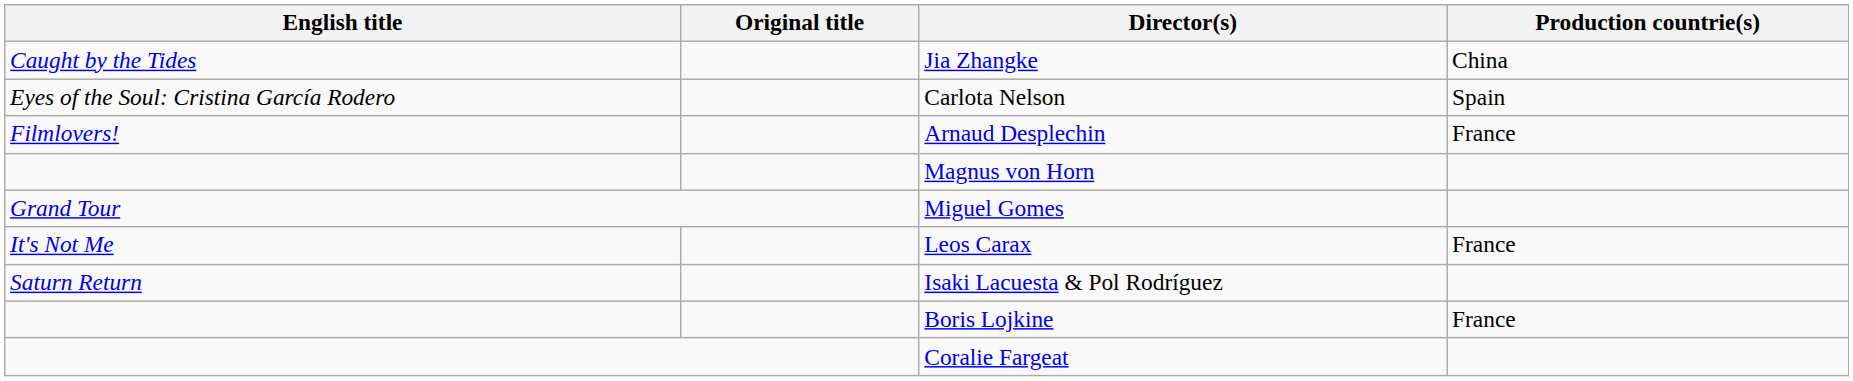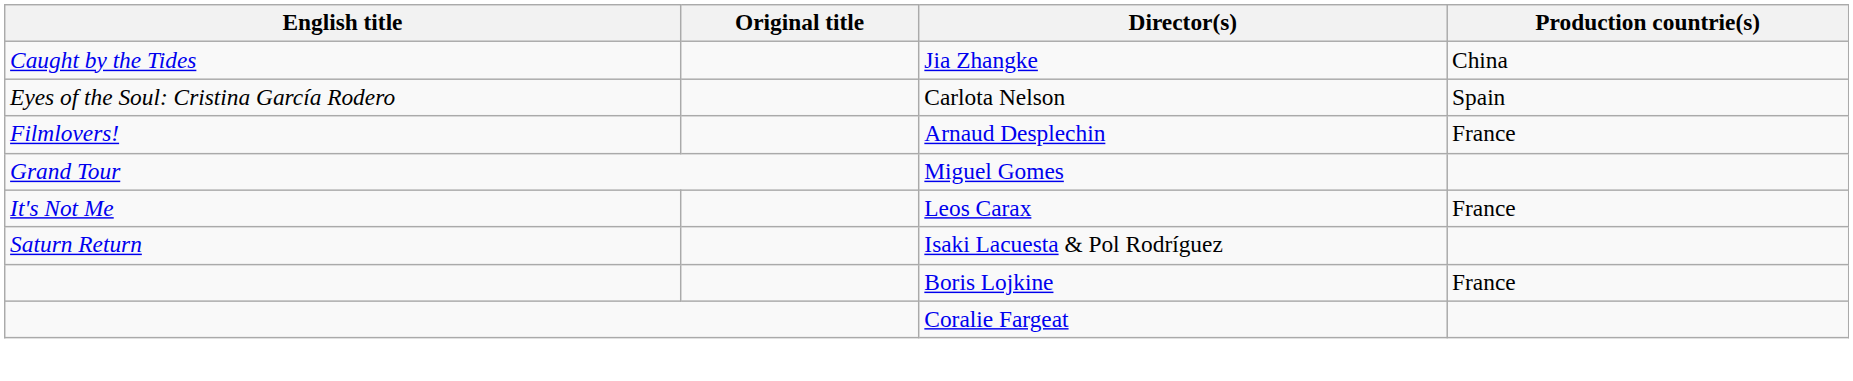- row: Magnus von Horn
